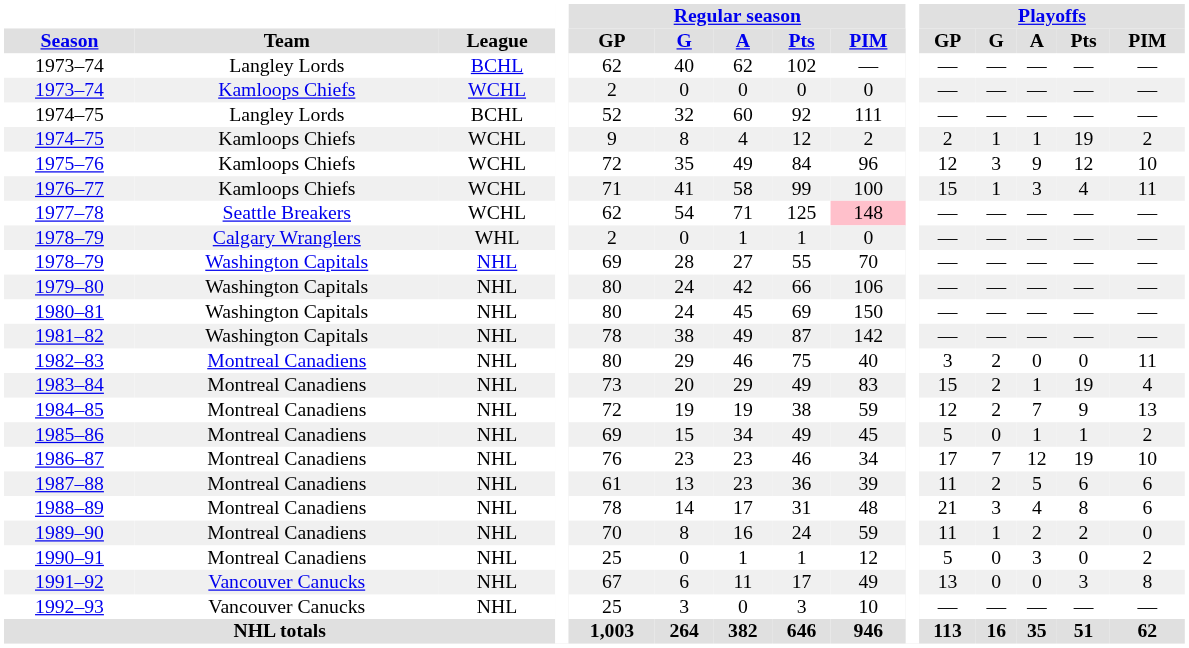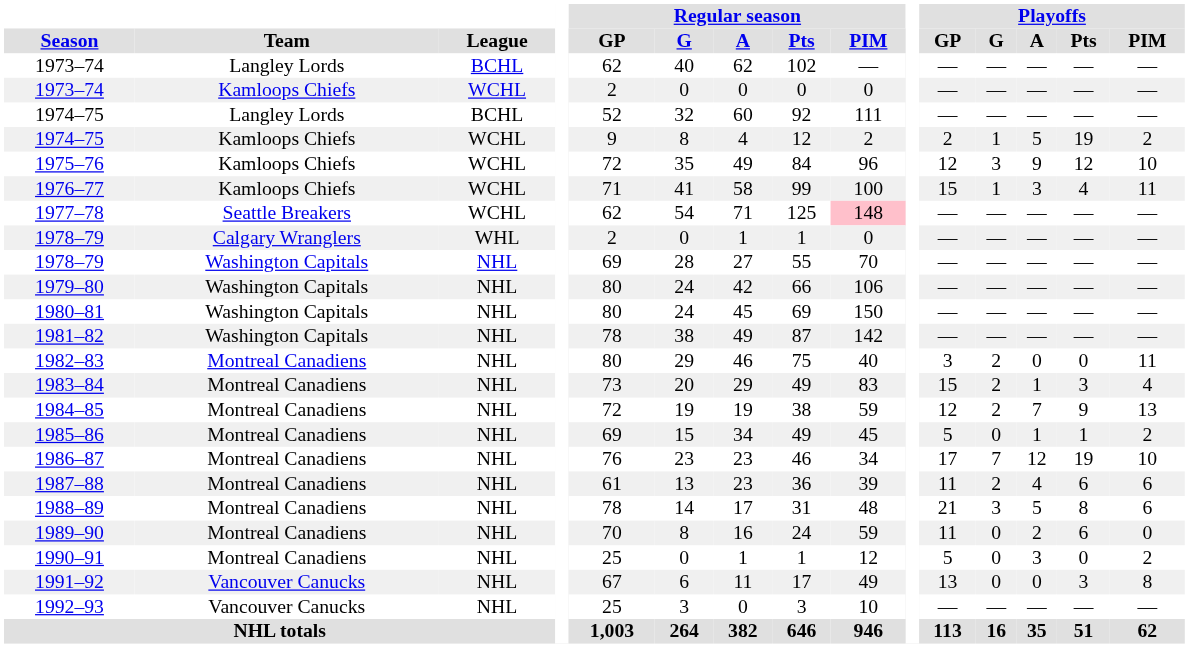1974–75 / Kamloops Chiefs | Playoffs / A: 1 -> 5
1983–84 | Playoffs / Pts: 19 -> 3
1987–88 | Playoffs / A: 5 -> 4
1988–89 | Playoffs / A: 4 -> 5
1989–90 | Playoffs / G: 1 -> 0
1989–90 | Playoffs / Pts: 2 -> 6
